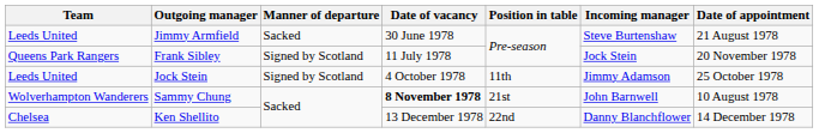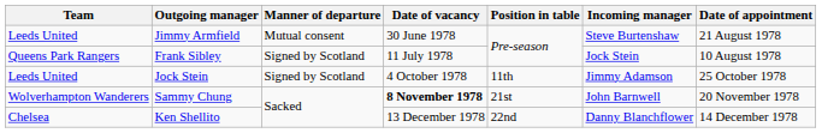Jimmy Armfield | Manner of departure: Sacked -> Mutual consent
Frank Sibley | Date of appointment: 20 November 1978 -> 10 August 1978
Sammy Chung | Date of appointment: 10 August 1978 -> 20 November 1978
